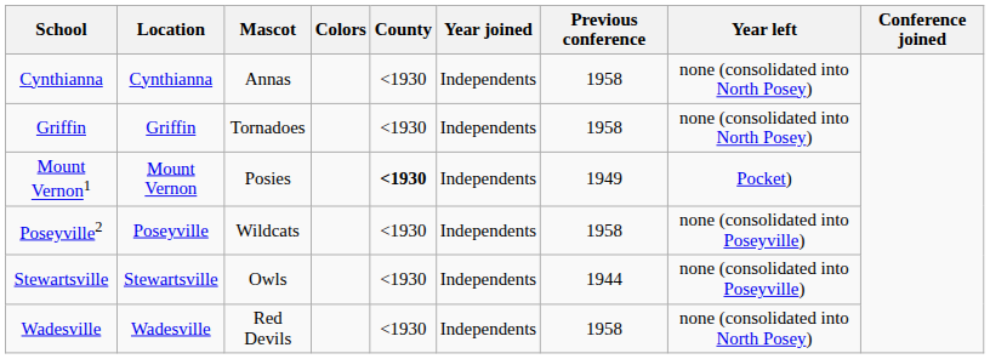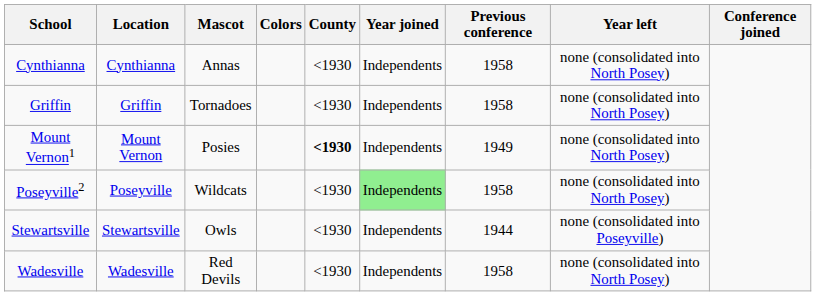Mount Vernon1 | Year left: Pocket) -> none (consolidated into North Posey)
Poseyville2 | Year joined: no background -> lightgreen background
Poseyville2 | Year left: none (consolidated into Poseyville) -> none (consolidated into North Posey)
